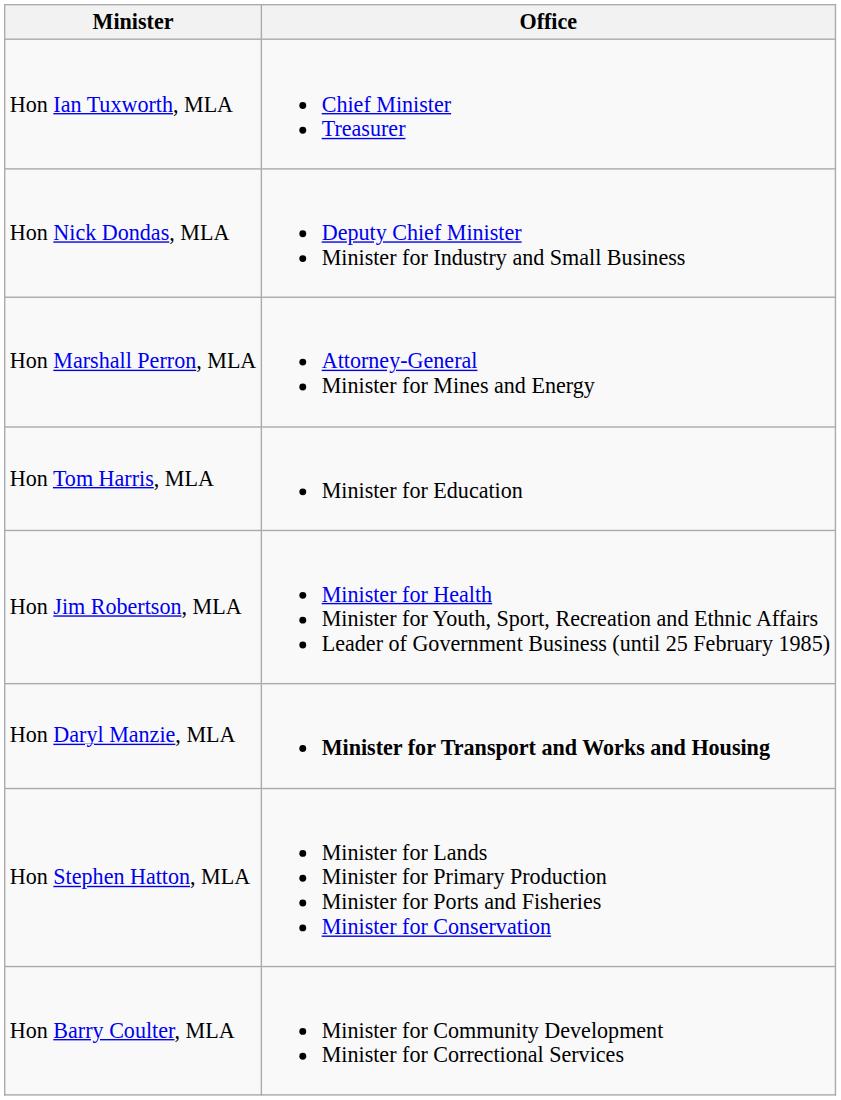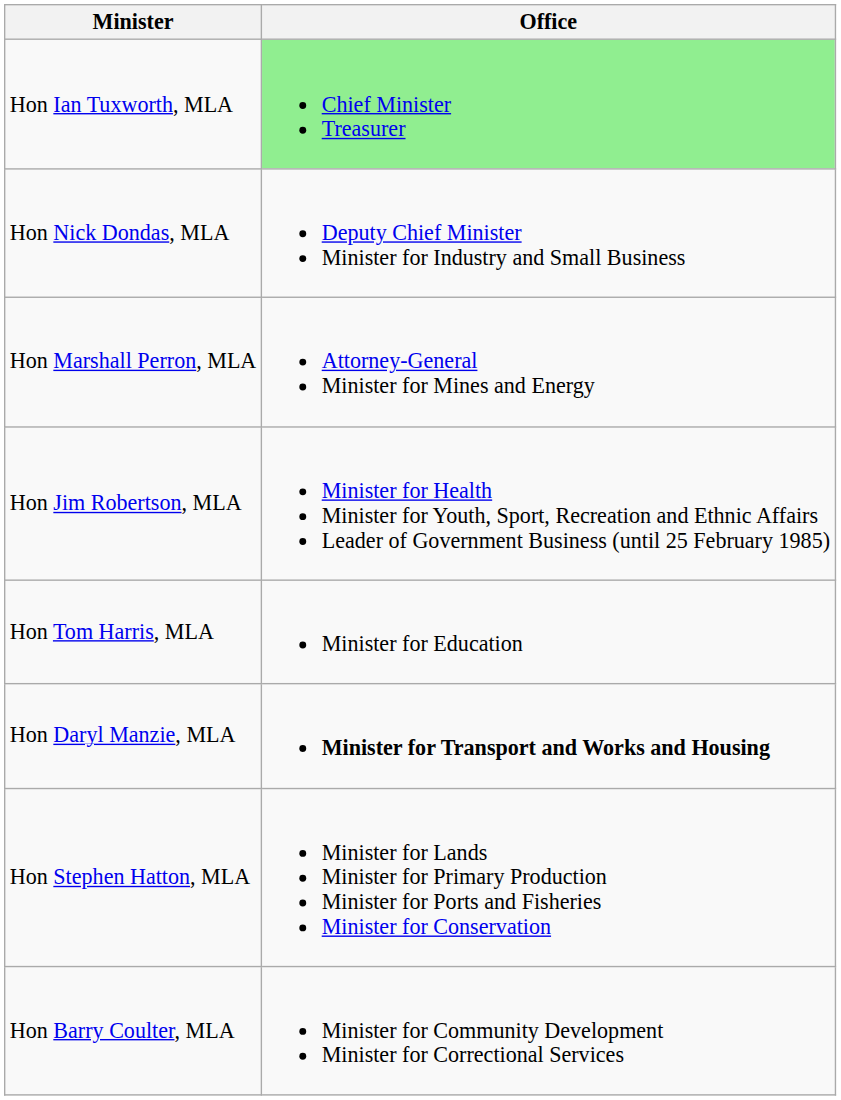Hon Ian Tuxworth, MLA | Office: no background -> lightgreen background
rows swapped: Hon Jim Robertson, MLA <-> Hon Tom Harris, MLA
